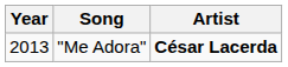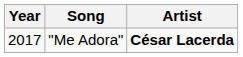"Me Adora" | Year: 2013 -> 2017
